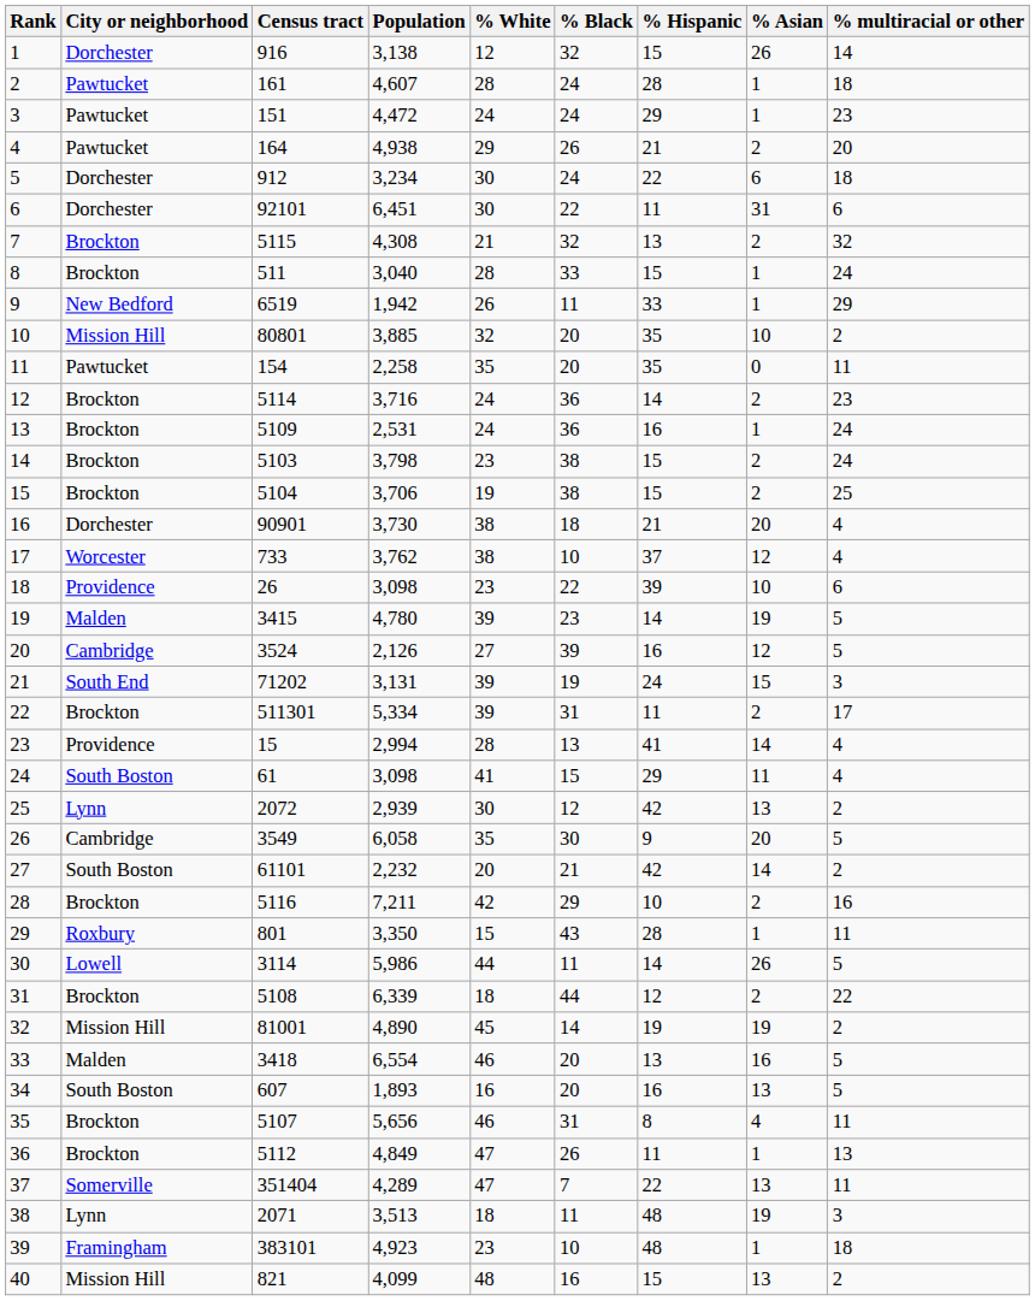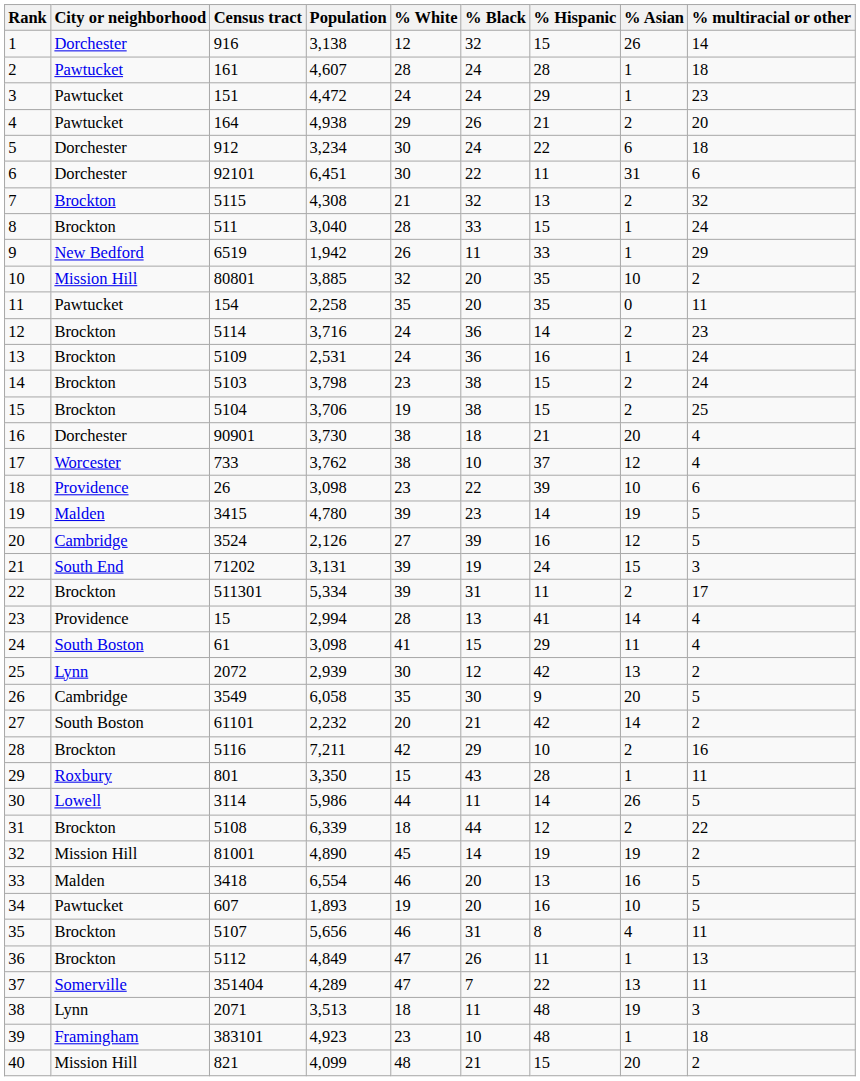34 | City or neighborhood: South Boston -> Pawtucket
34 | % White: 16 -> 19
34 | % Asian: 13 -> 10
40 | % Black: 16 -> 21
40 | % Asian: 13 -> 20
